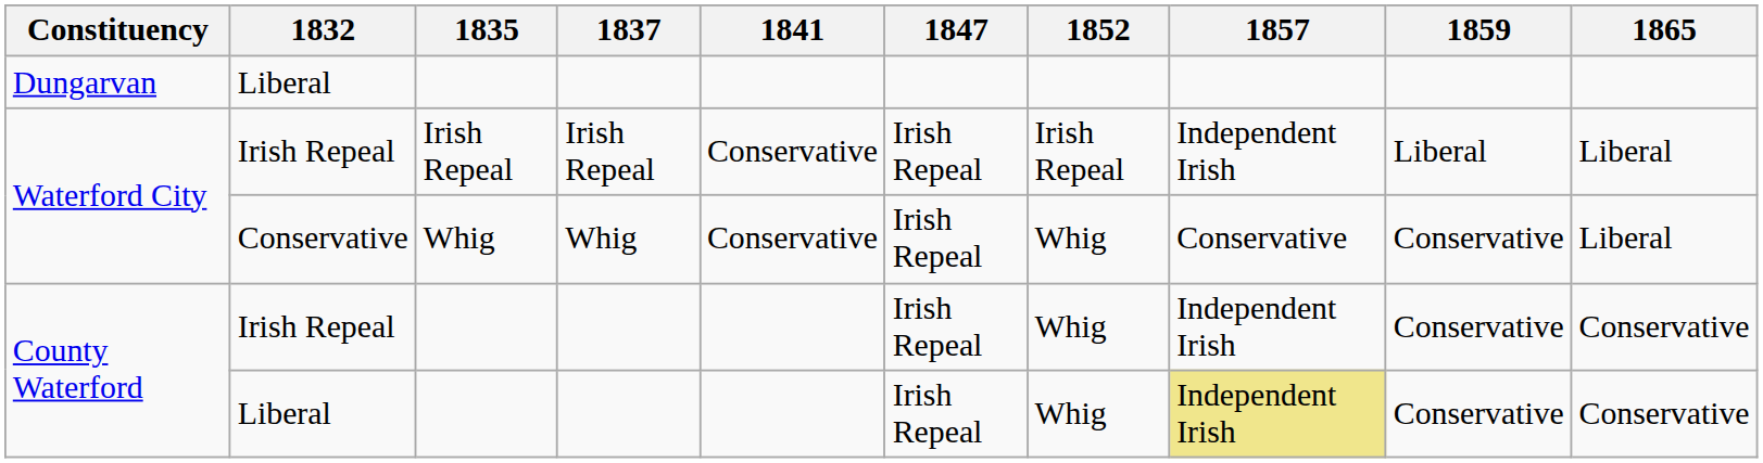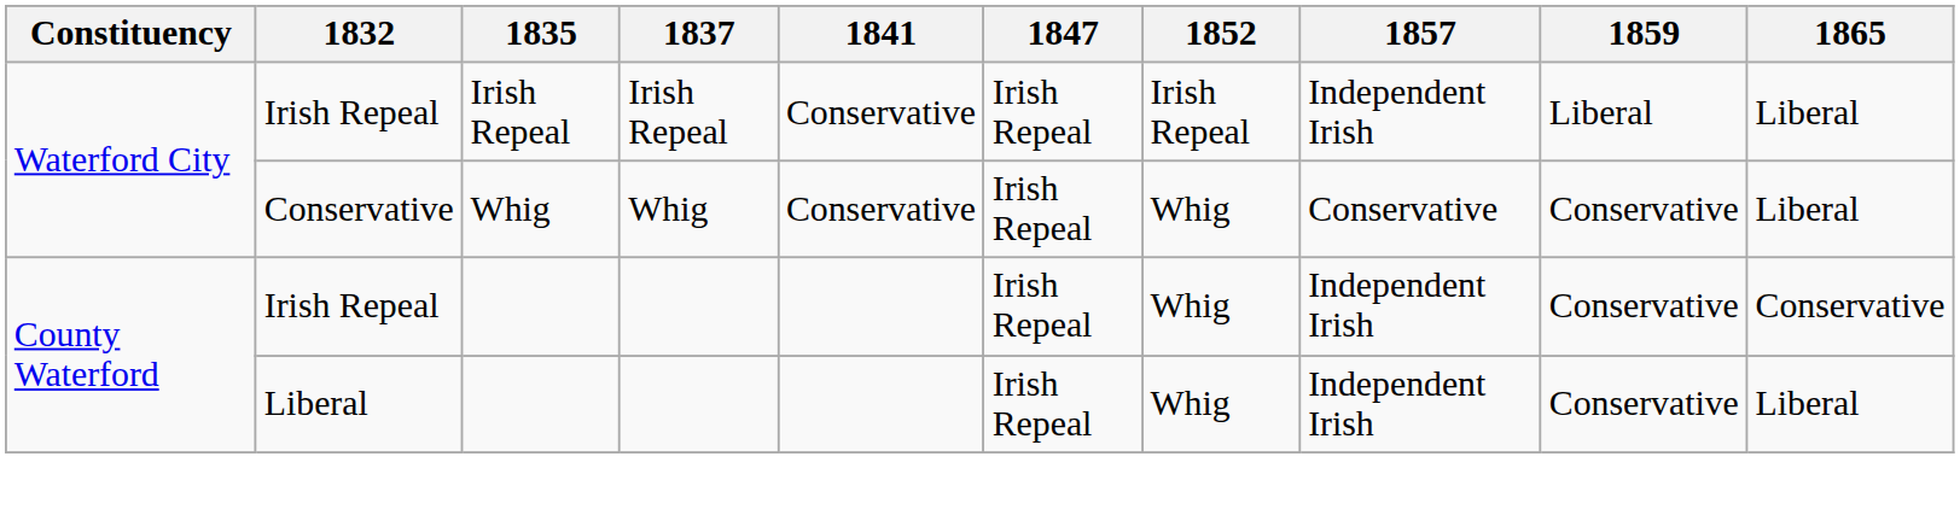- row: Dungarvan | Liberal
County Waterford / Liberal | 1857: khaki background -> no background
County Waterford / Liberal | 1865: Conservative -> Liberal
